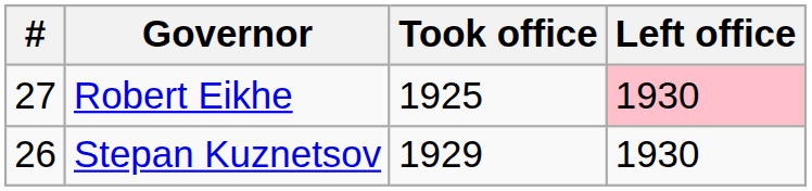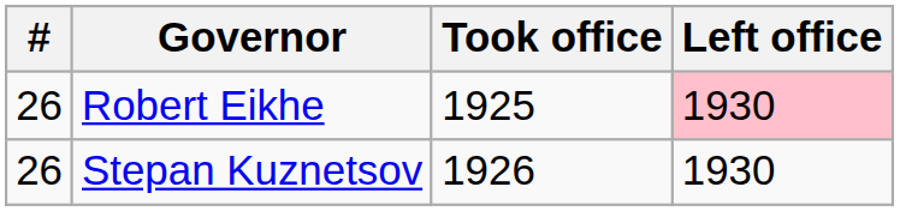Robert Eikhe | #: 27 -> 26
Stepan Kuznetsov | Took office: 1929 -> 1926
